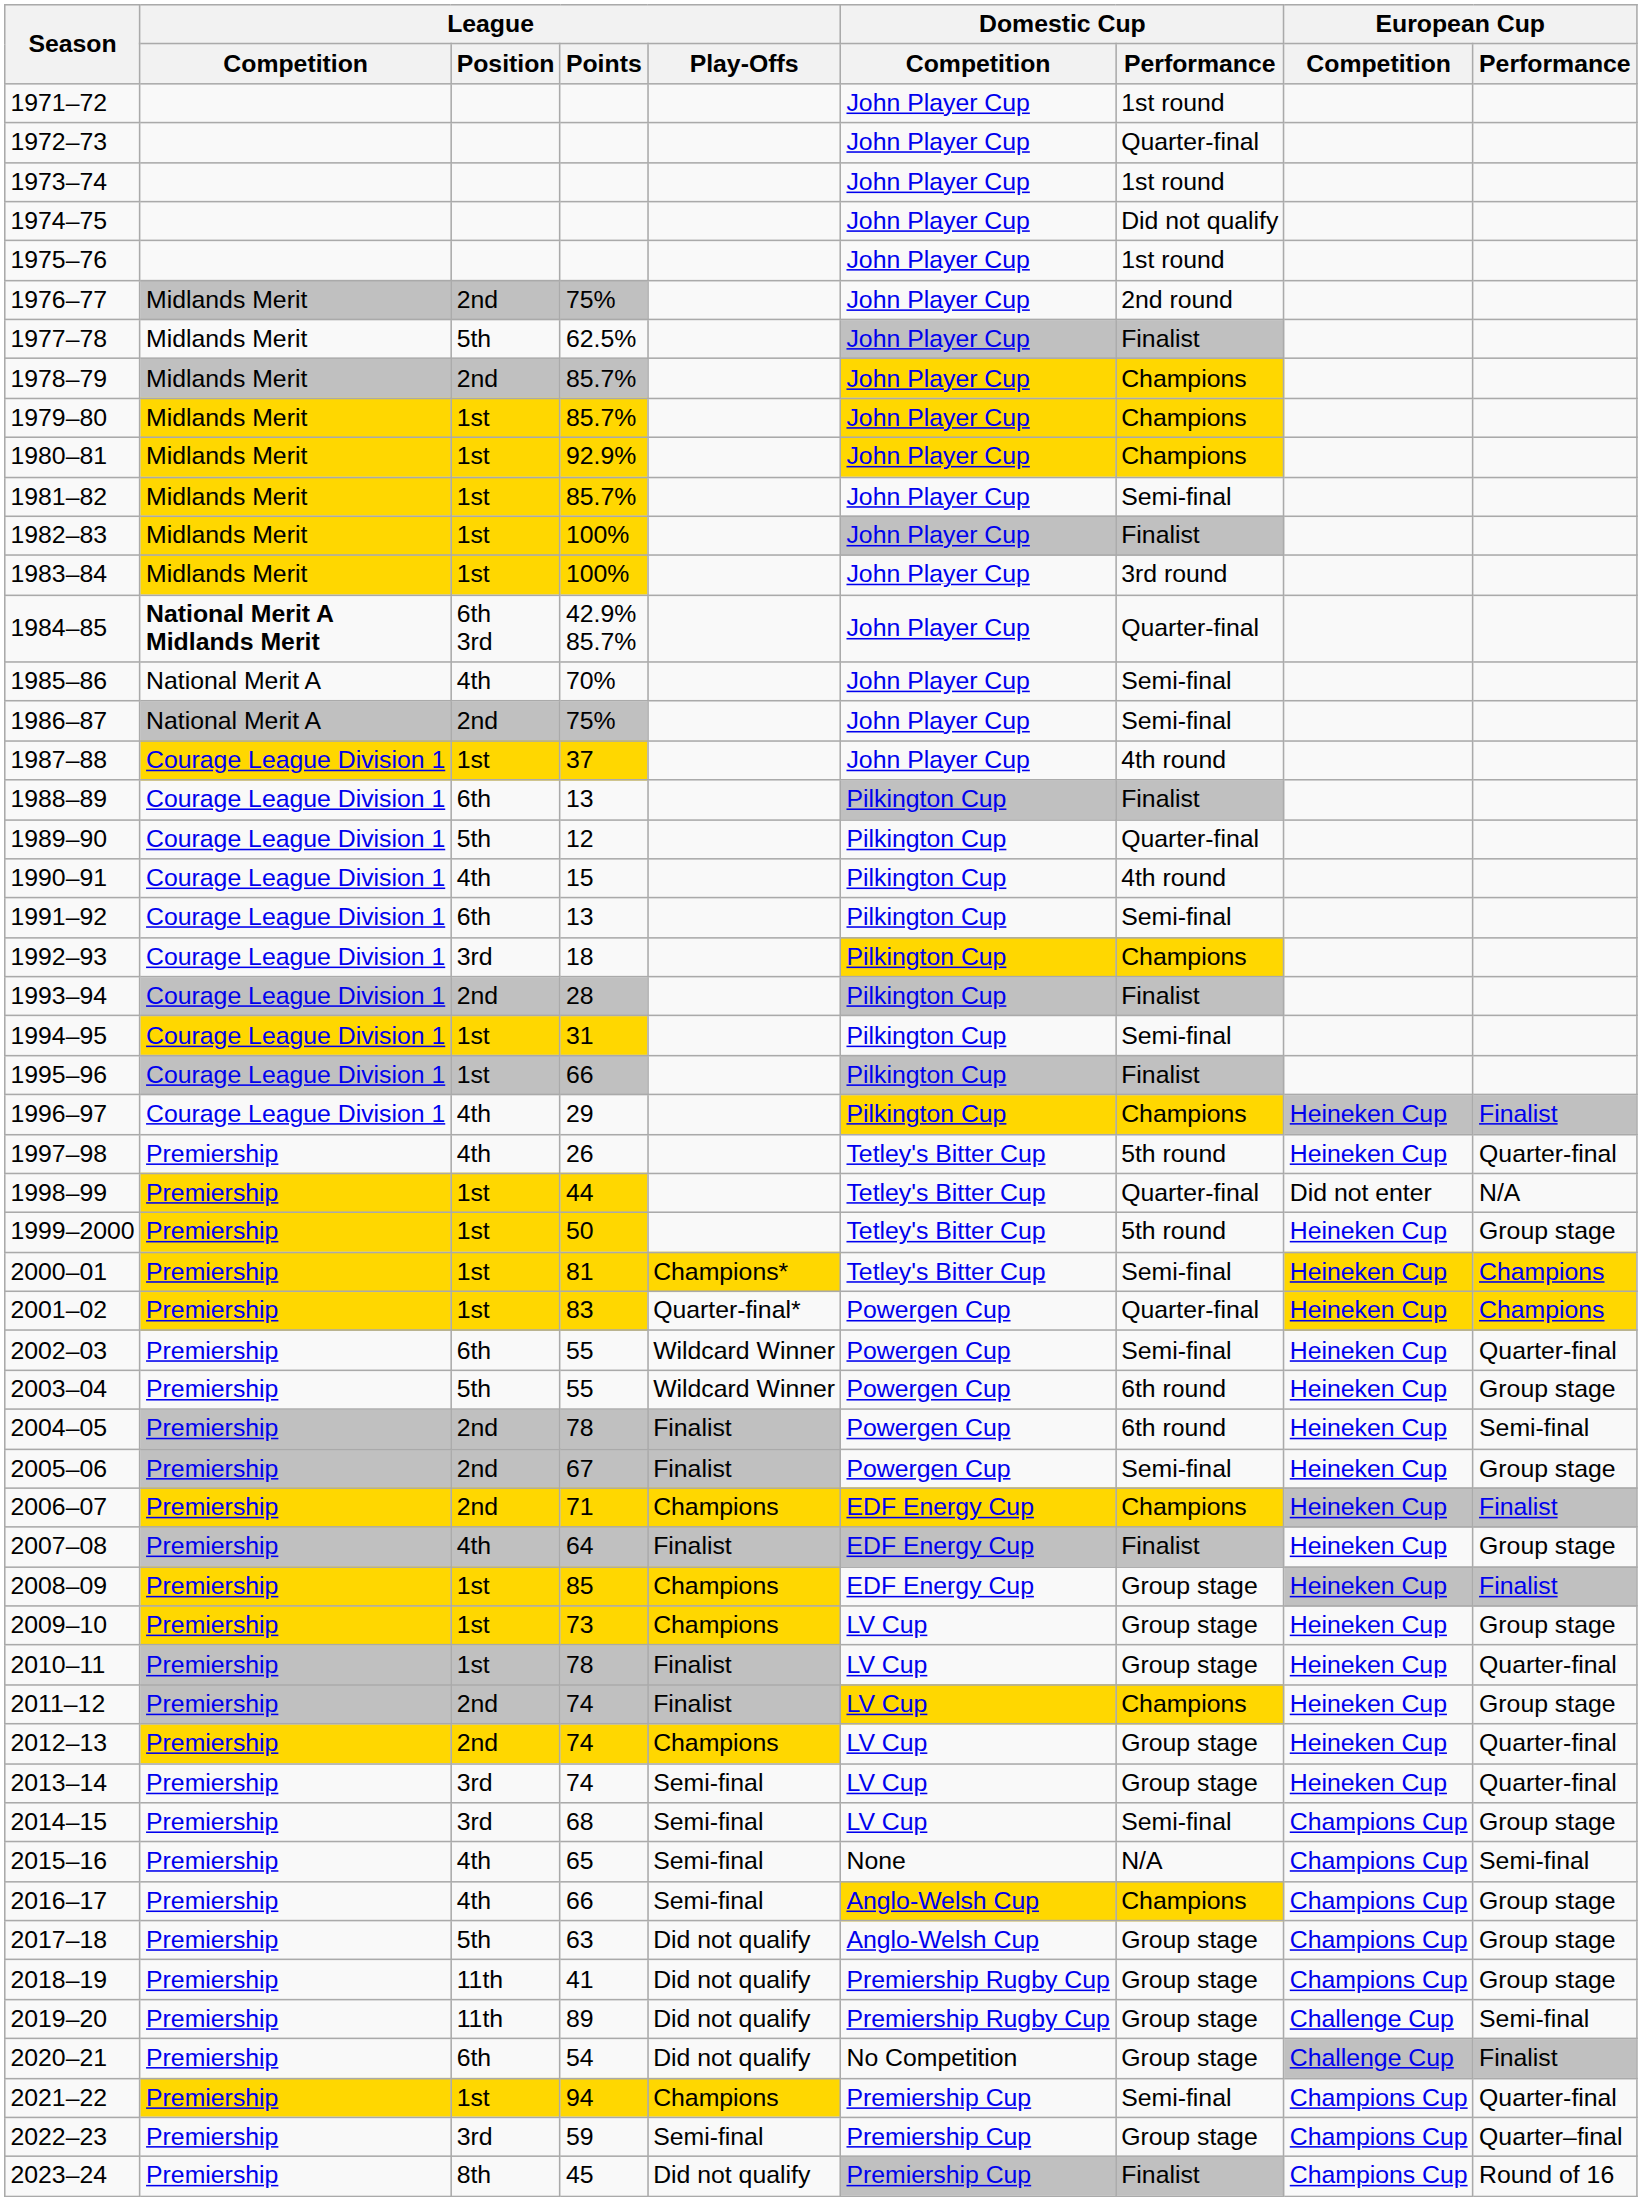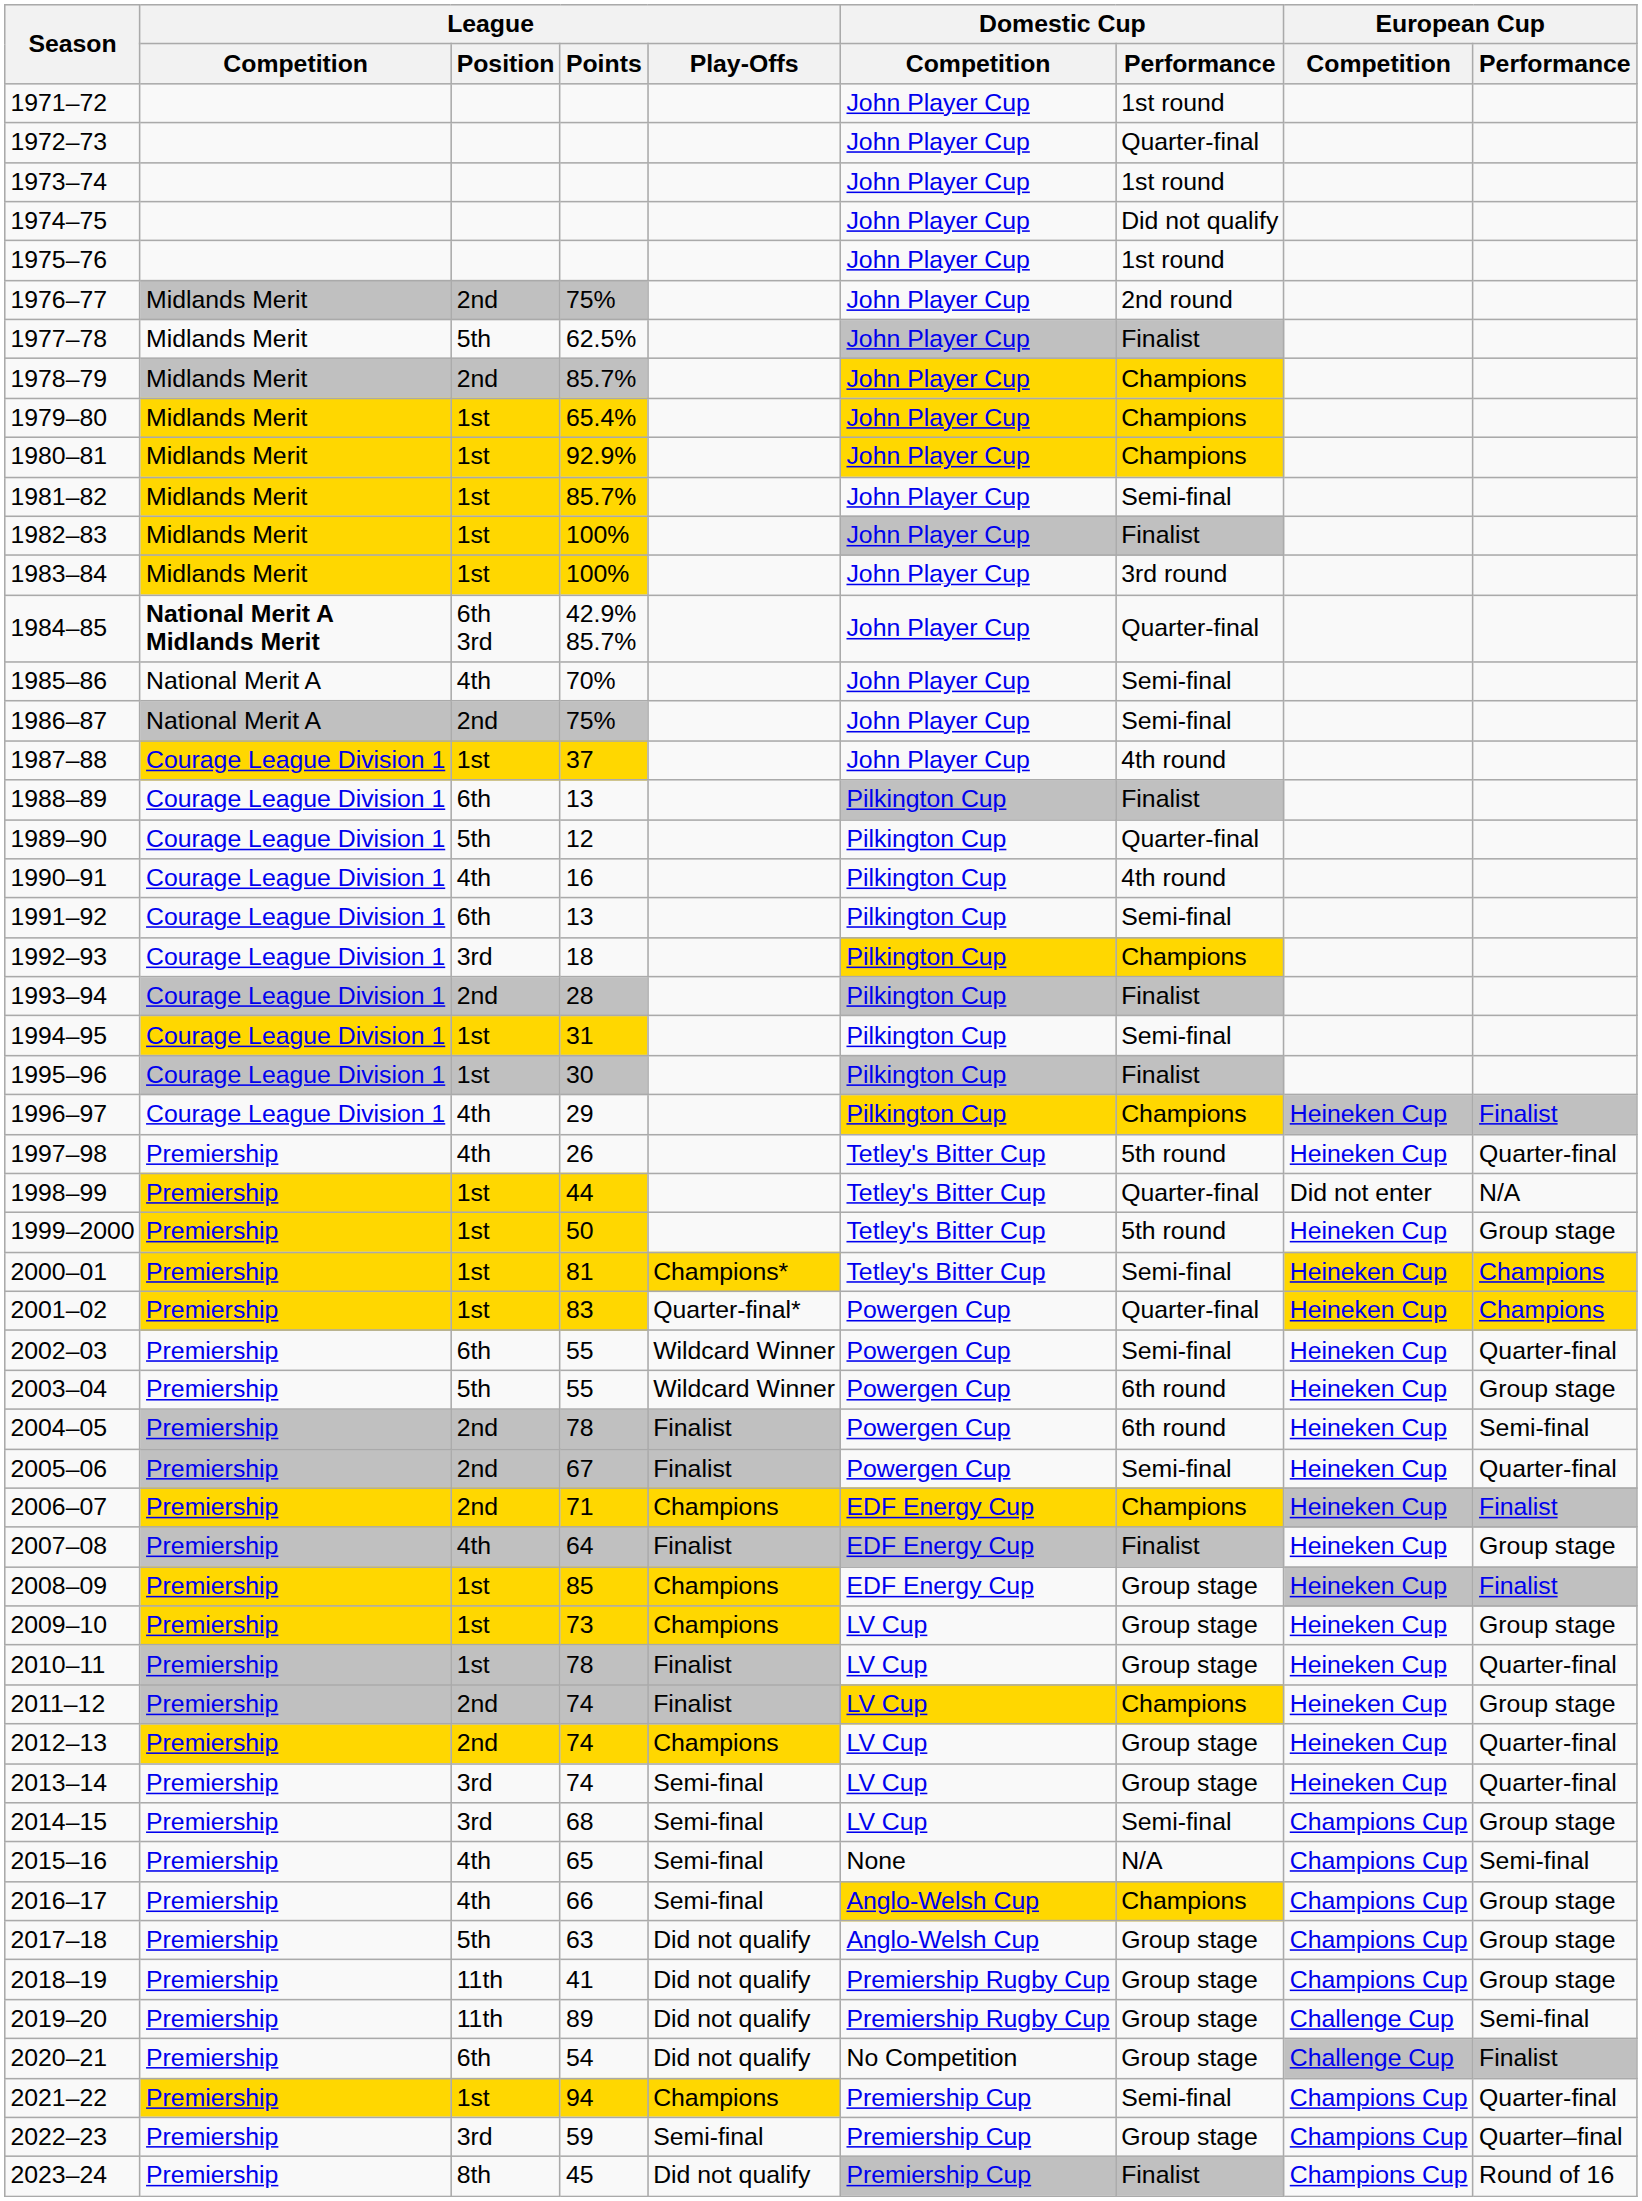1979–80 | League / Points: 85.7% -> 65.4%
1990–91 | League / Points: 15 -> 16
1995–96 | League / Points: 66 -> 30
2005–06 | European Cup / Performance: Group stage -> Quarter-final
